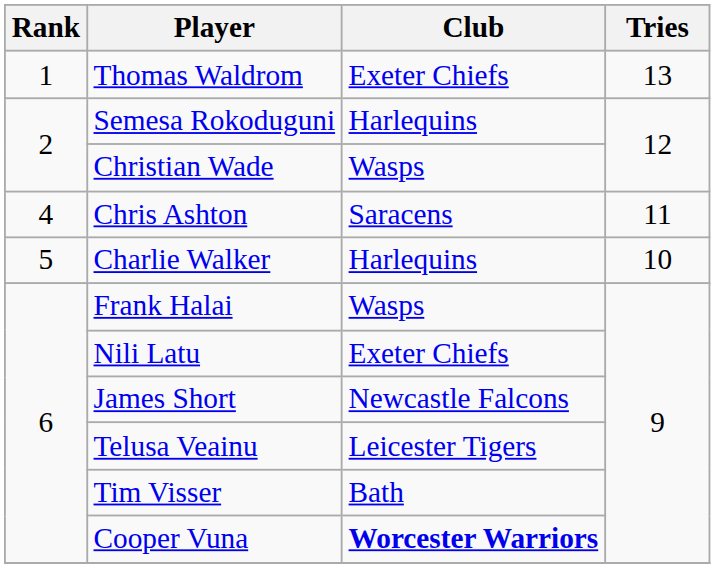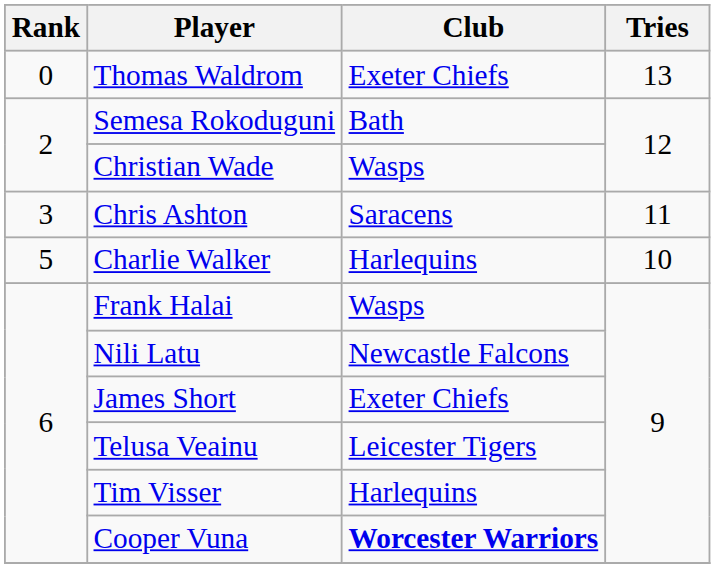Thomas Waldrom | Rank: 1 -> 0
Semesa Rokoduguni | Club: Harlequins -> Bath
Chris Ashton | Rank: 4 -> 3
Nili Latu | Club: Exeter Chiefs -> Newcastle Falcons
James Short | Club: Newcastle Falcons -> Exeter Chiefs
Tim Visser | Club: Bath -> Harlequins
